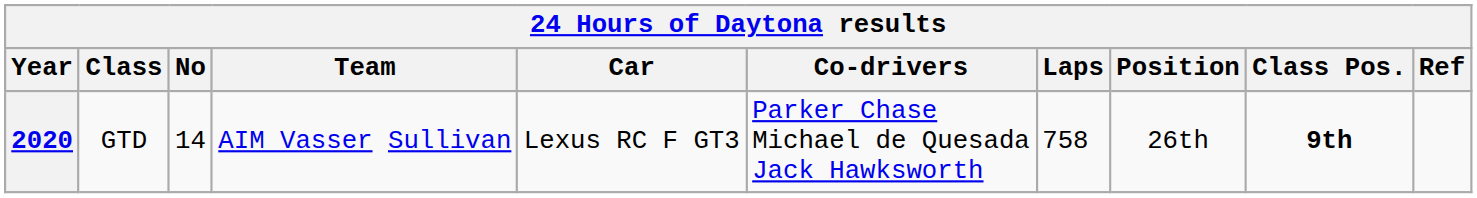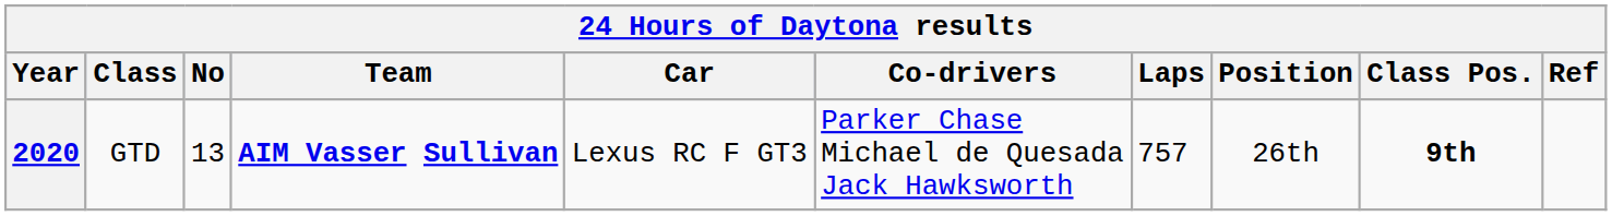2020 | No: 14 -> 13
2020 | Team: normal -> bold
2020 | Laps: 758 -> 757
